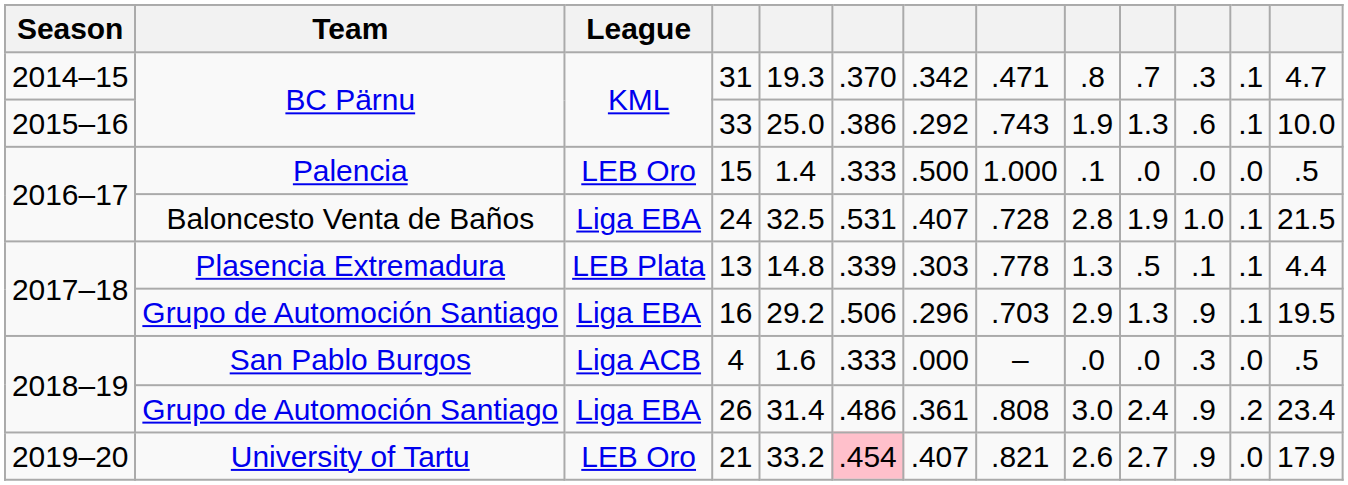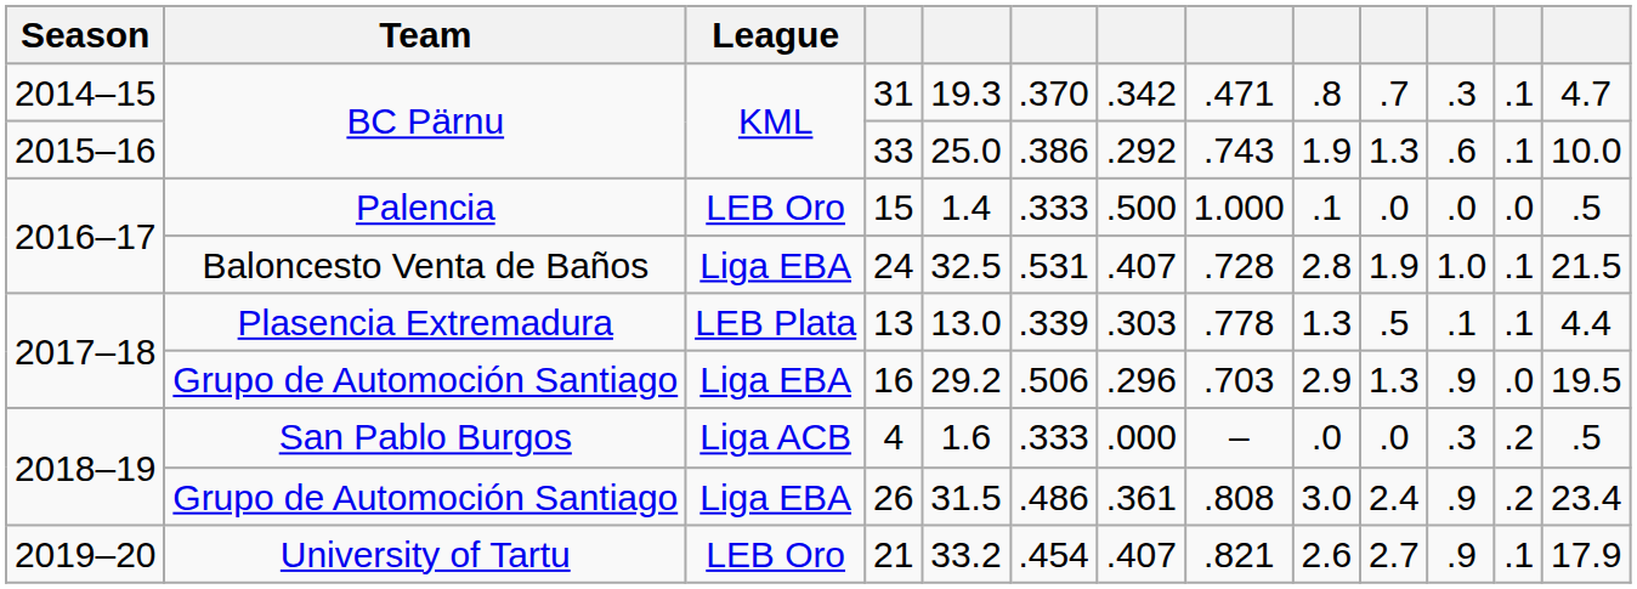13 | column 5: 14.8 -> 13.0
16 | column 12: .1 -> .0
4 | column 12: .0 -> .2
26 | column 5: 31.4 -> 31.5
21 | column 6: pink background -> no background
21 | column 12: .0 -> .1
